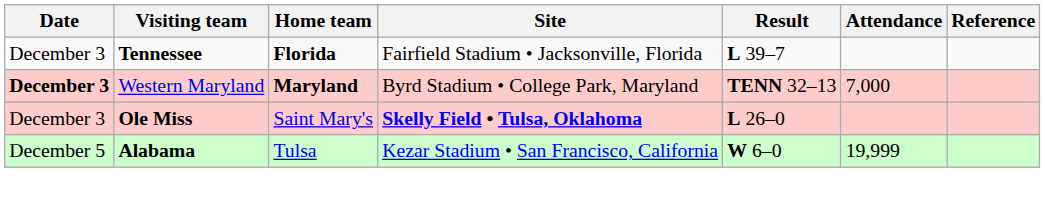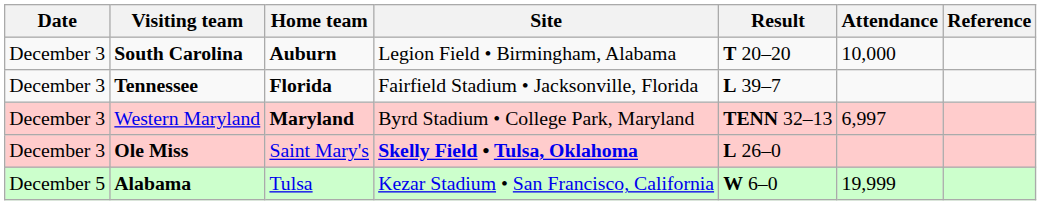+ row: December 3 | South Carolina | Auburn | Legion Field • Birmingham, Alabama | T 20–20 | 10,000
Western Maryland | Date: bold -> normal
Western Maryland | Attendance: 7,000 -> 6,997
